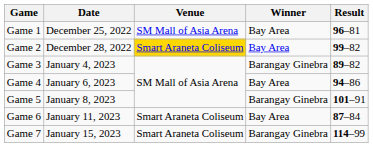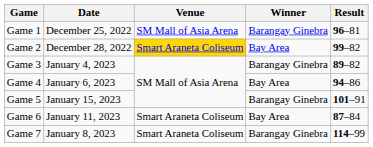Game 1 | Winner: Bay Area -> Barangay Ginebra
Game 5 | Date: January 8, 2023 -> January 15, 2023
Game 7 | Date: January 15, 2023 -> January 8, 2023
